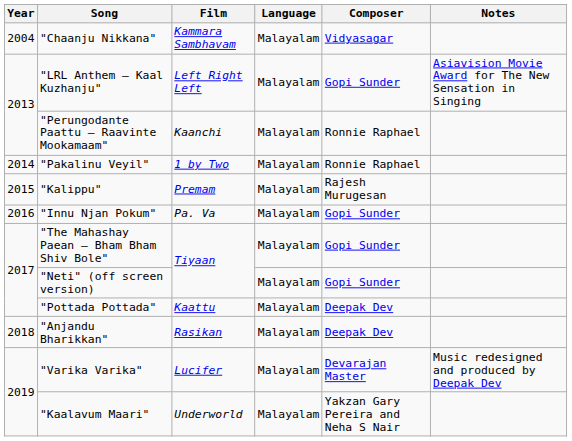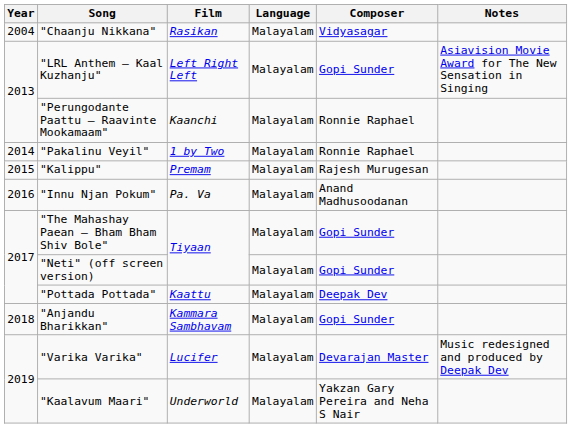"Chaanju Nikkana" | Film: Kammara Sambhavam -> Rasikan
"Innu Njan Pokum" | Composer: Gopi Sunder -> Anand Madhusoodanan
"Anjandu Bharikkan" | Film: Rasikan -> Kammara Sambhavam
"Anjandu Bharikkan" | Composer: Deepak Dev -> Gopi Sunder
